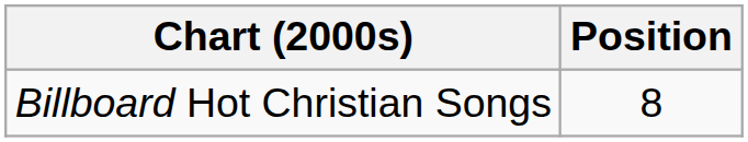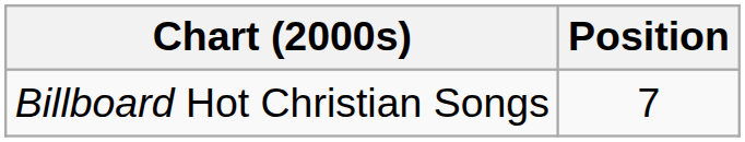Billboard Hot Christian Songs | Position: 8 -> 7
